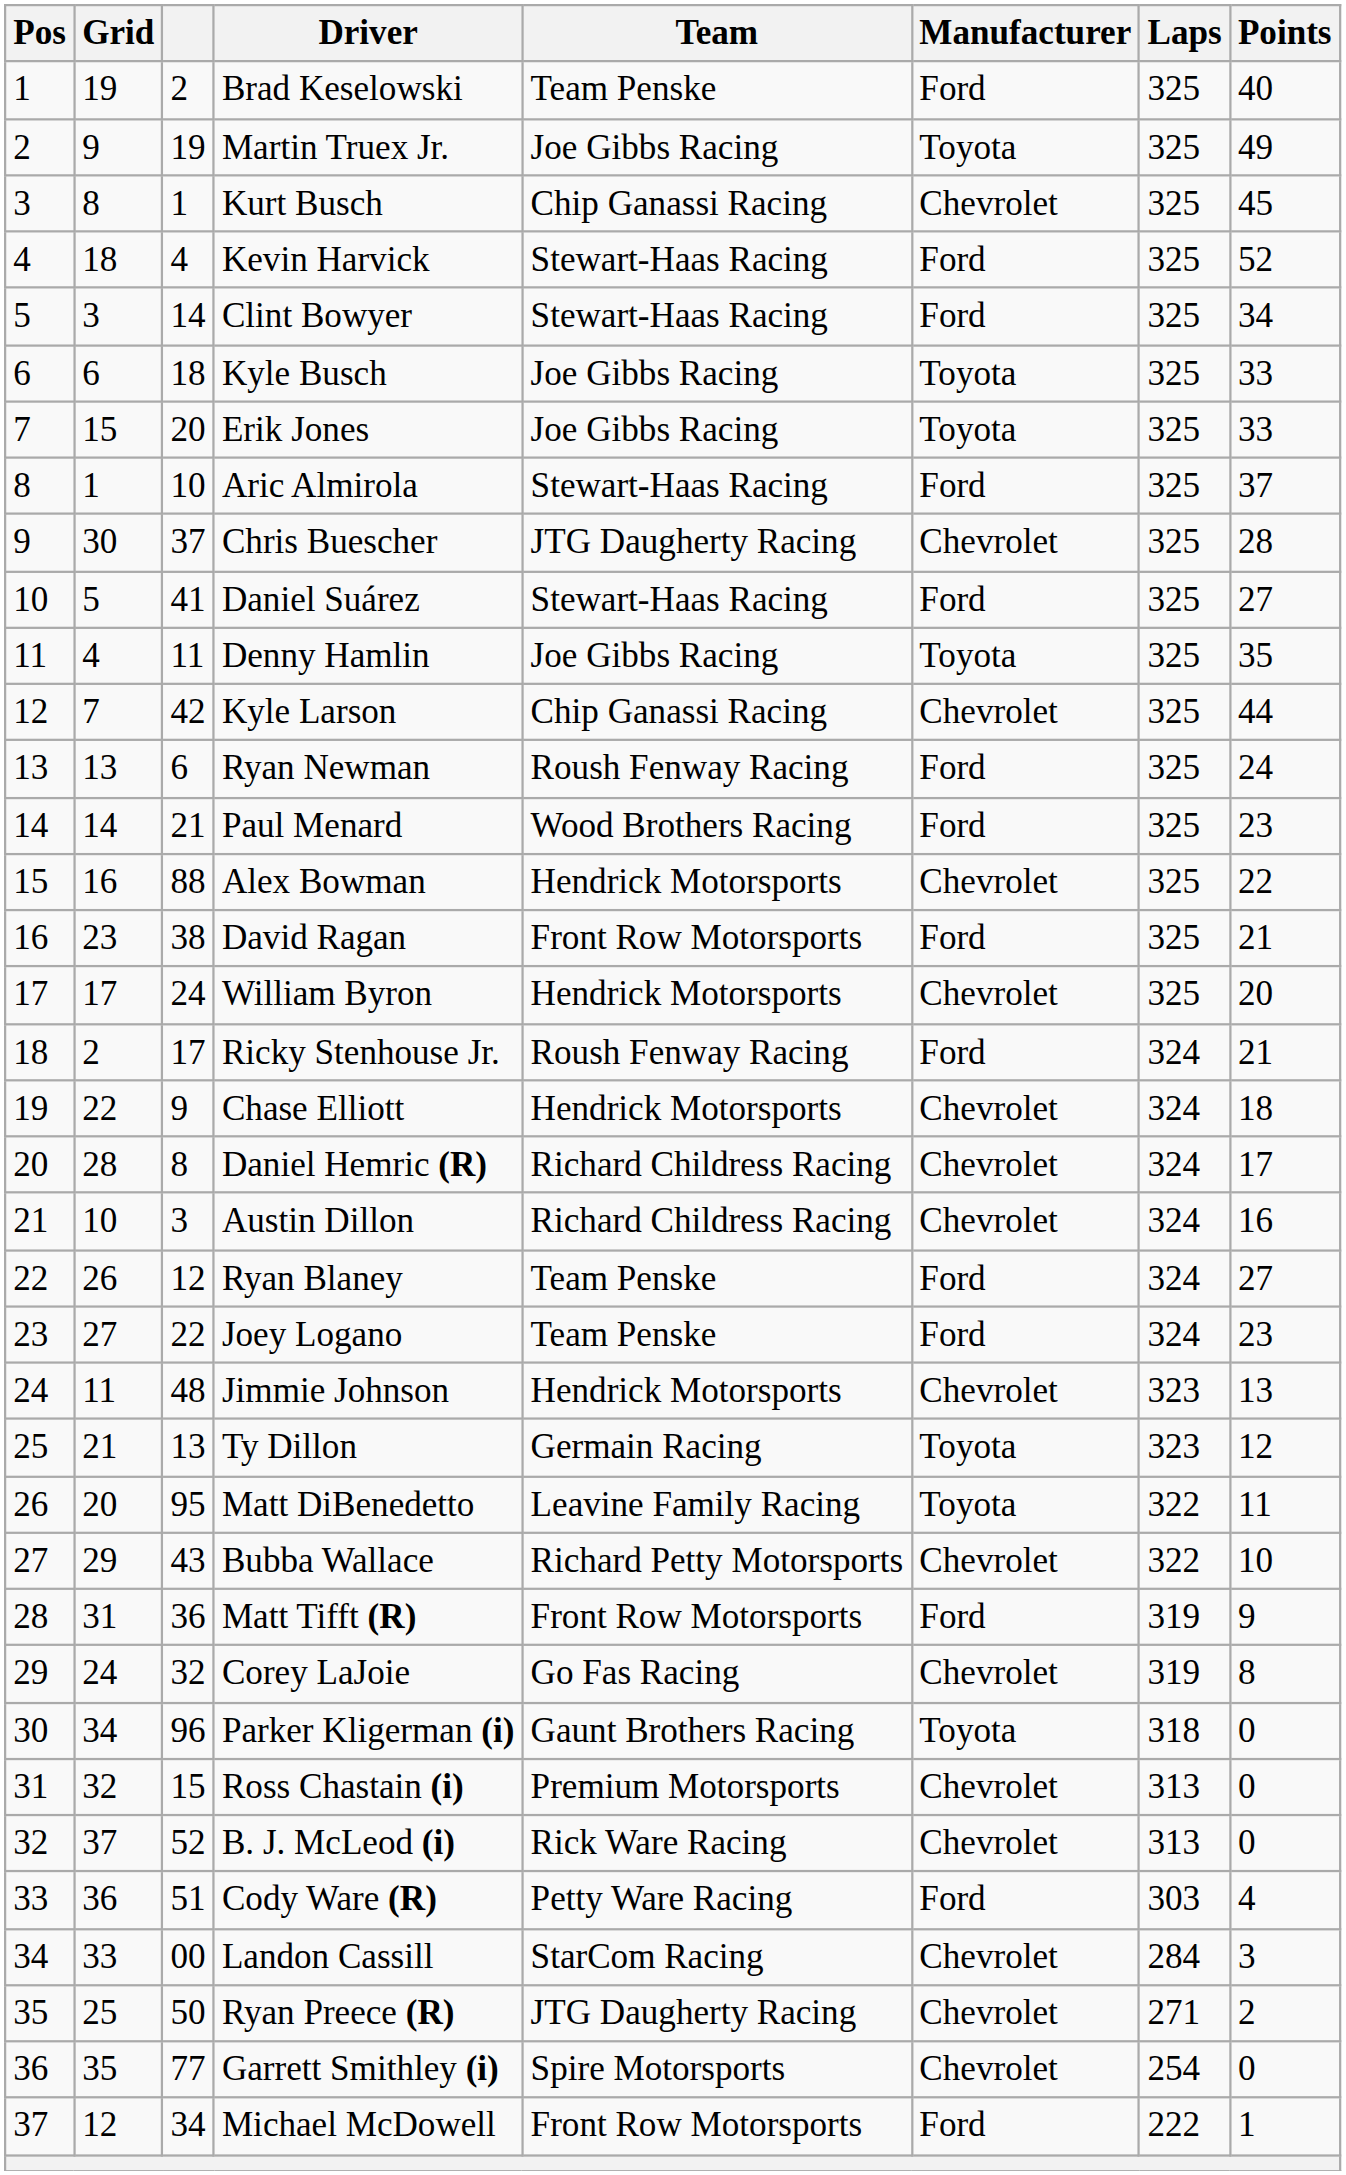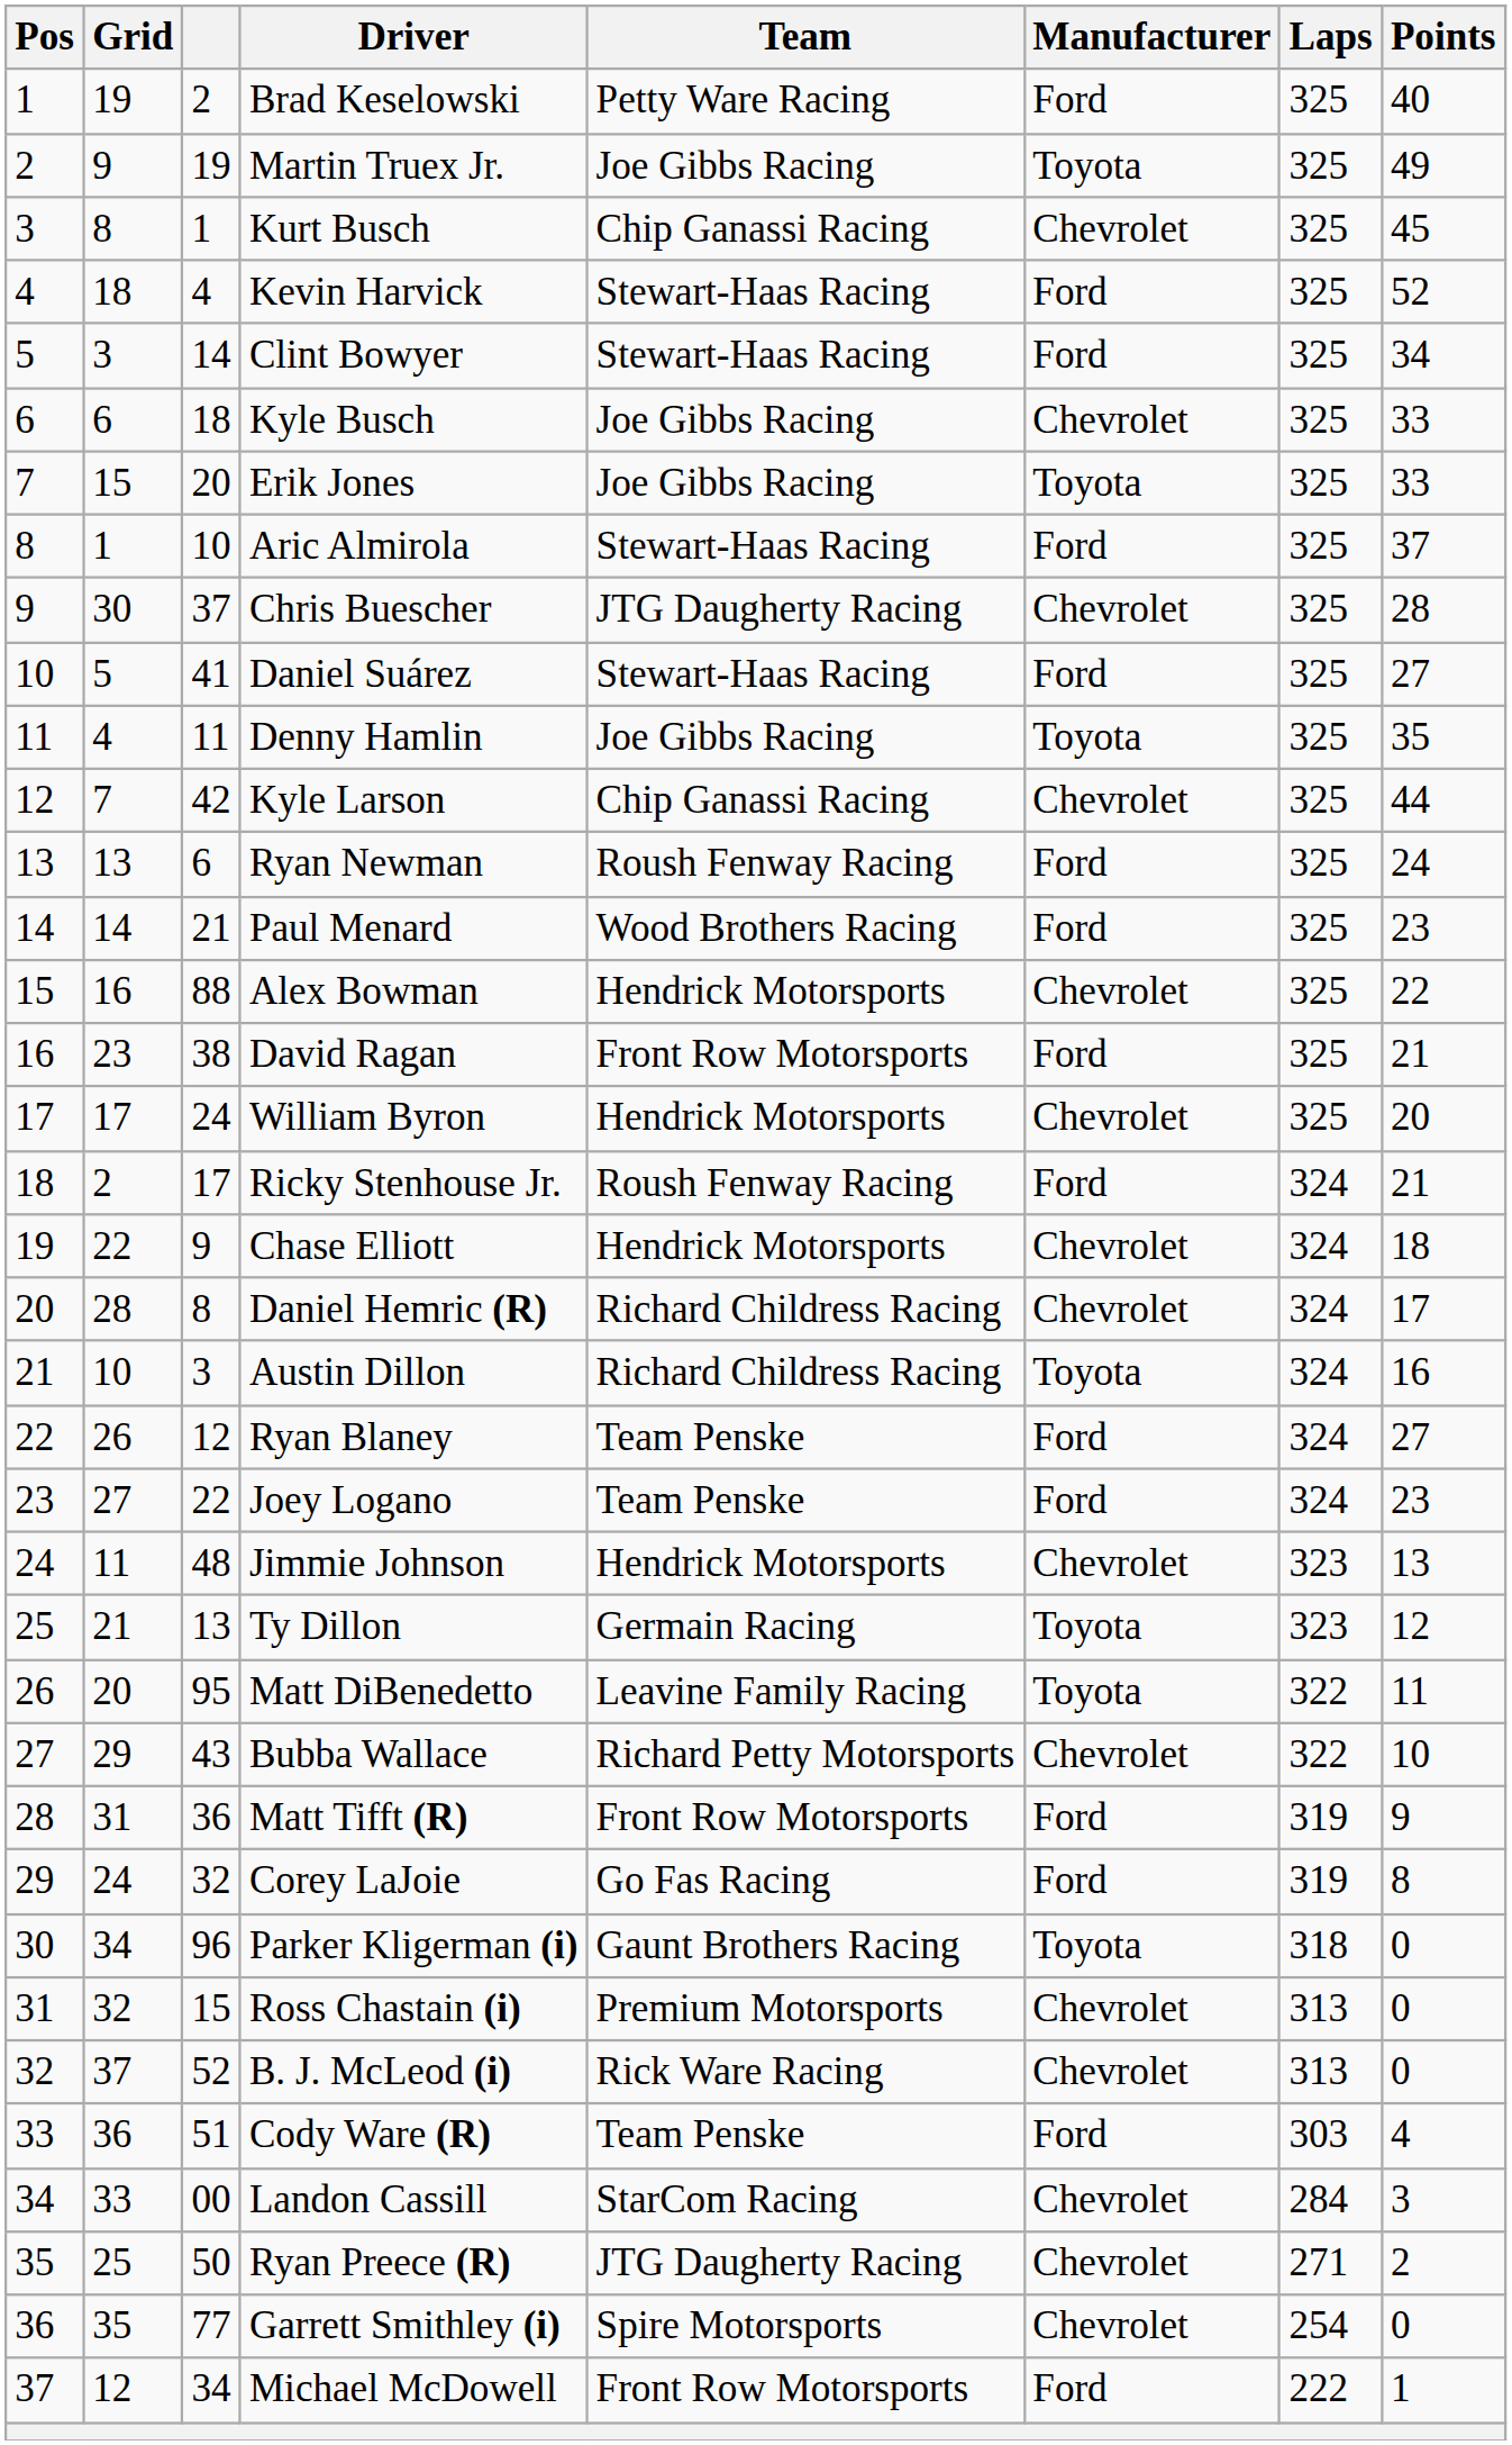Brad Keselowski | Team: Team Penske -> Petty Ware Racing
Kyle Busch | Manufacturer: Toyota -> Chevrolet
Austin Dillon | Manufacturer: Chevrolet -> Toyota
Corey LaJoie | Manufacturer: Chevrolet -> Ford
Cody Ware (R) | Team: Petty Ware Racing -> Team Penske
